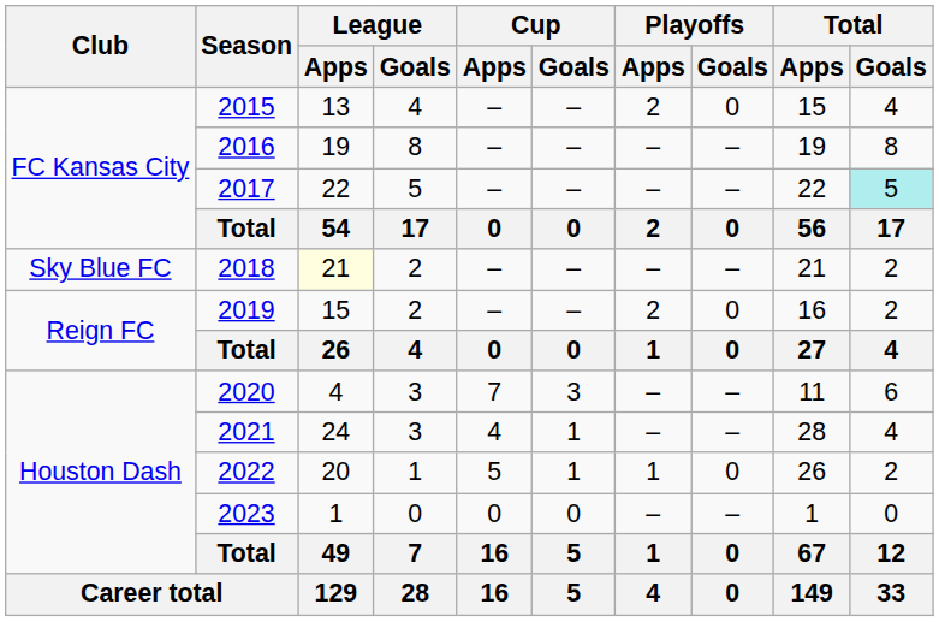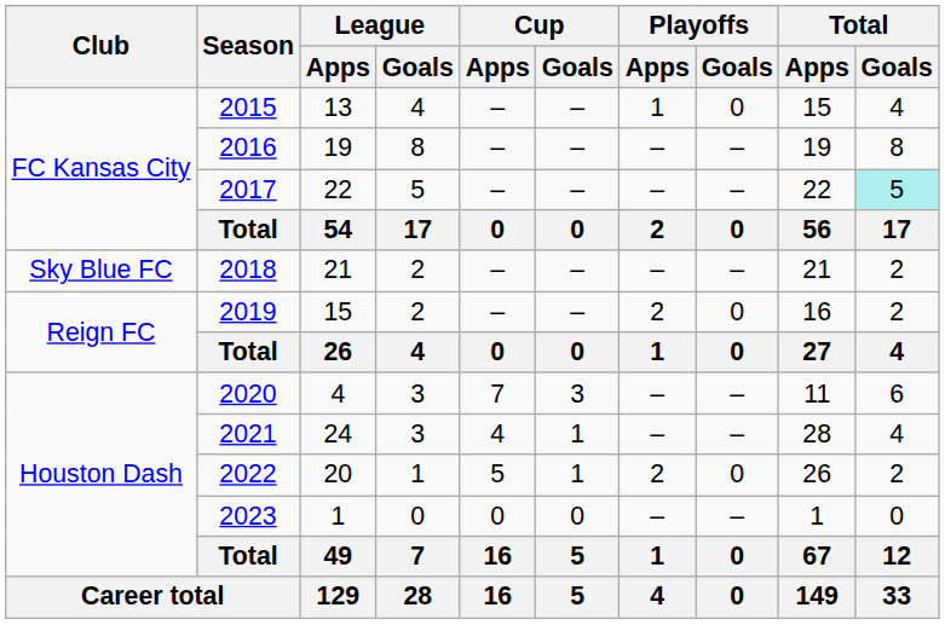2015 | Playoffs / Apps: 2 -> 1
2018 | League / Apps: lightyellow background -> no background
2022 | Playoffs / Apps: 1 -> 2
